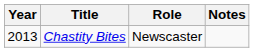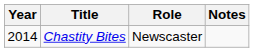Chastity Bites | Year: 2013 -> 2014
